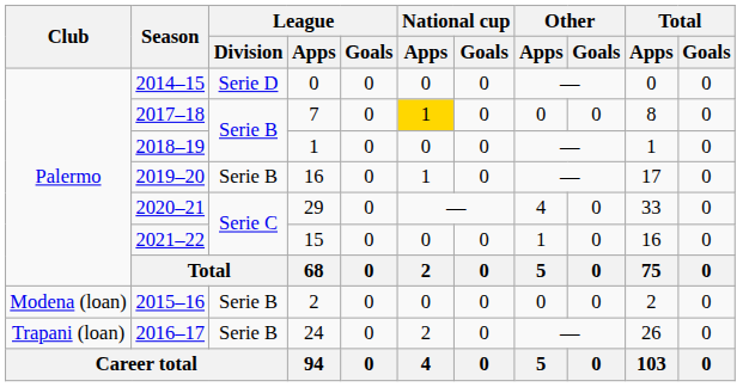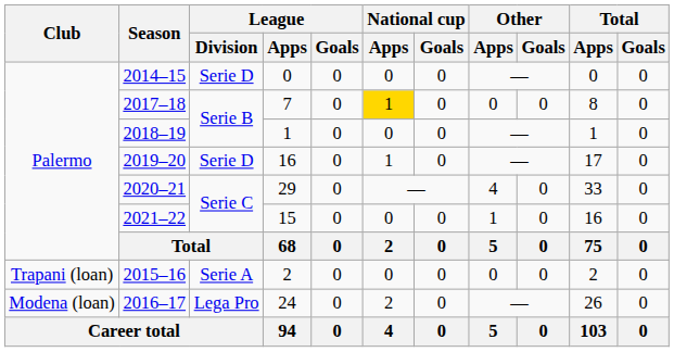2019–20 | League / Division: Serie B -> Serie D
2015–16 | Club: Modena (loan) -> Trapani (loan)
2015–16 | League / Division: Serie B -> Serie A
2016–17 | Club: Trapani (loan) -> Modena (loan)
2016–17 | League / Division: Serie B -> Lega Pro
